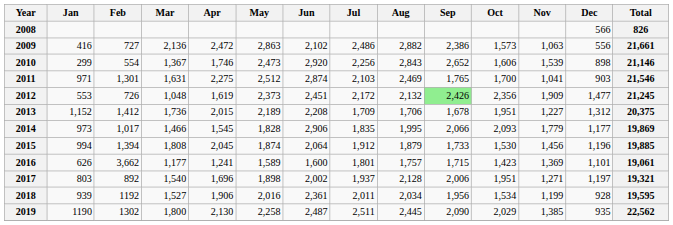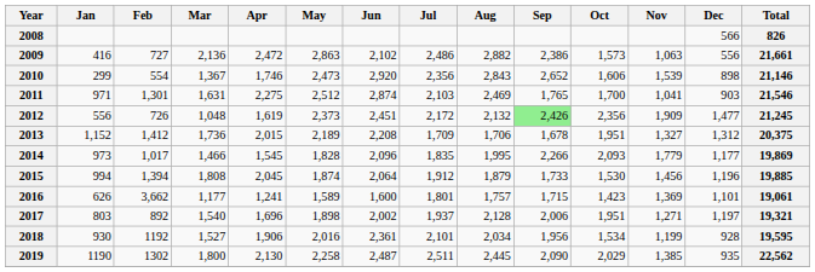2010 | Jul: 2,256 -> 2,356
2012 | Jan: 553 -> 556
2013 | Nov: 1,227 -> 1,327
2014 | Jun: 2,906 -> 2,096
2014 | Sep: 2,066 -> 2,266
2018 | Jan: 939 -> 930
2018 | Jul: 2,011 -> 2,101
